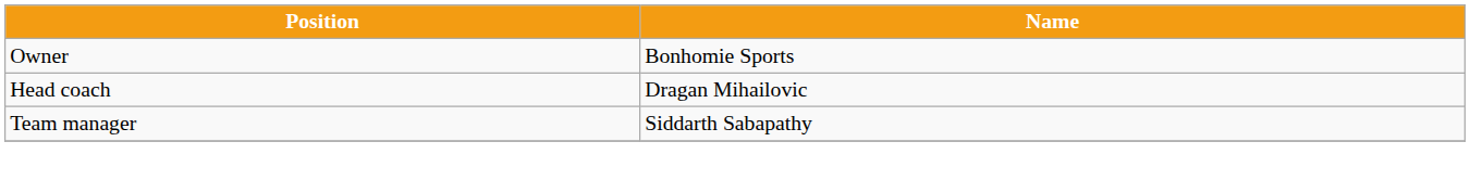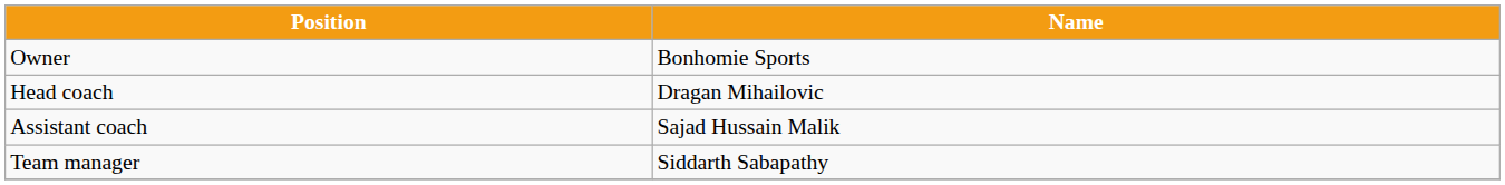+ row: Assistant coach | Sajad Hussain Malik
